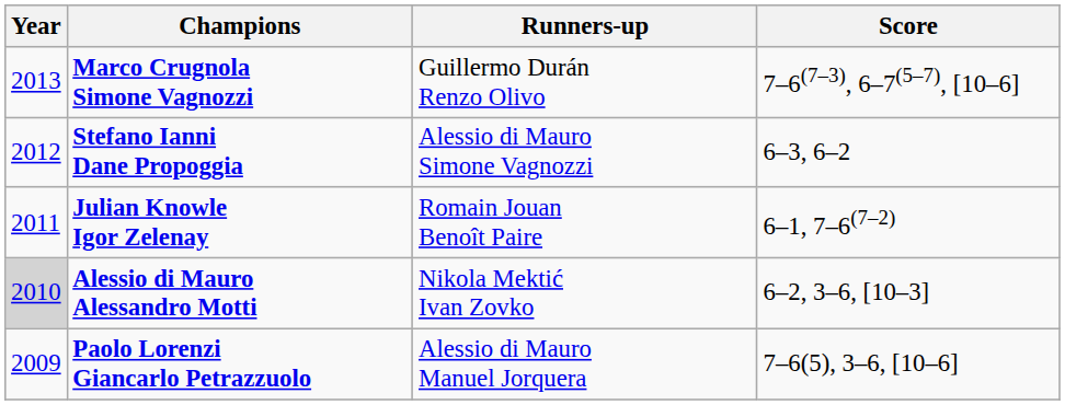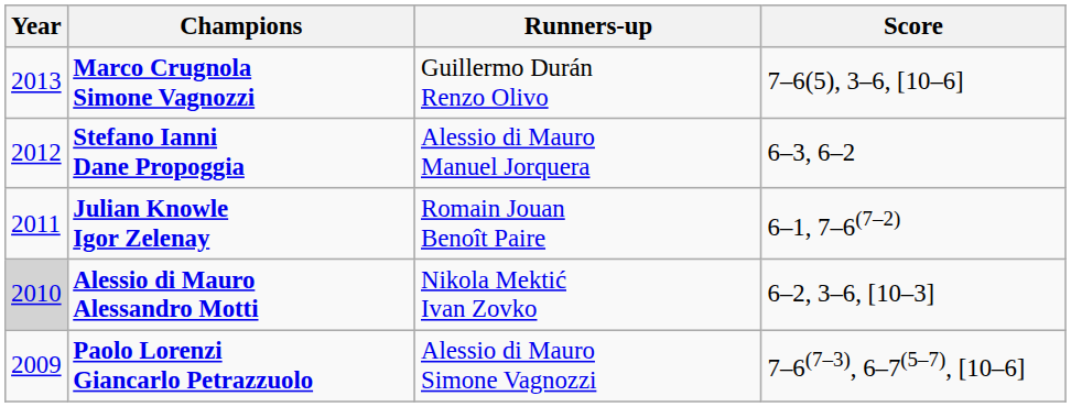Marco Crugnola Simone Vagnozzi | Score: 7–6(7–3), 6–7(5–7), [10–6] -> 7–6(5), 3–6, [10–6]
Stefano Ianni Dane Propoggia | Runners-up: Alessio di Mauro Simone Vagnozzi -> Alessio di Mauro Manuel Jorquera
Paolo Lorenzi Giancarlo Petrazzuolo | Runners-up: Alessio di Mauro Manuel Jorquera -> Alessio di Mauro Simone Vagnozzi
Paolo Lorenzi Giancarlo Petrazzuolo | Score: 7–6(5), 3–6, [10–6] -> 7–6(7–3), 6–7(5–7), [10–6]
